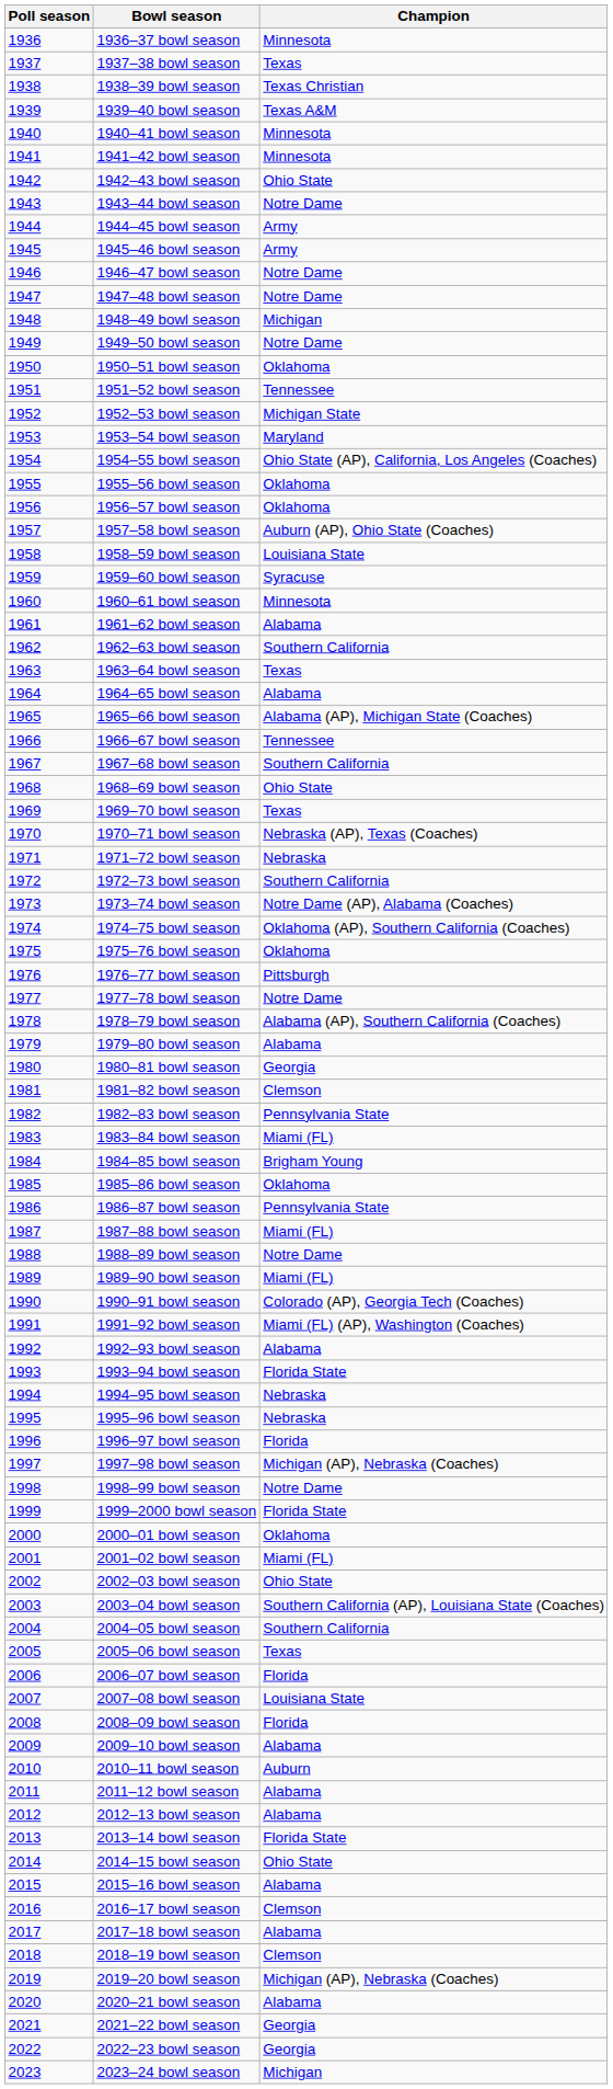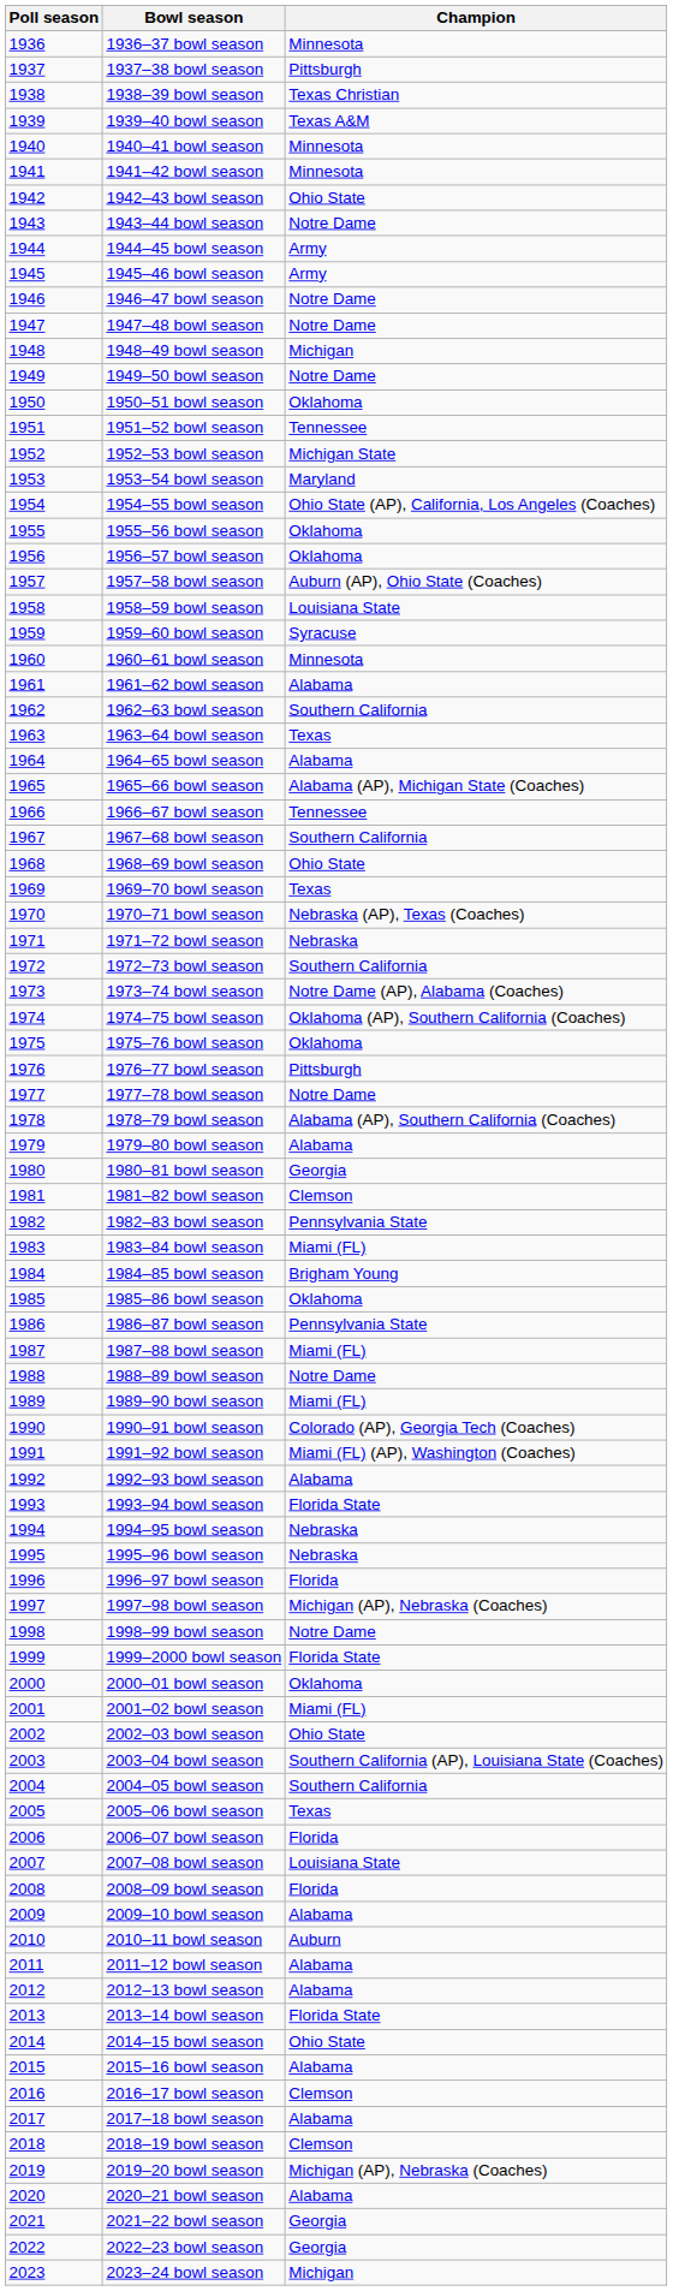1937–38 bowl season | Champion: Texas -> Pittsburgh
